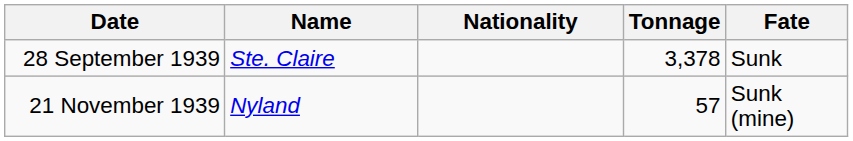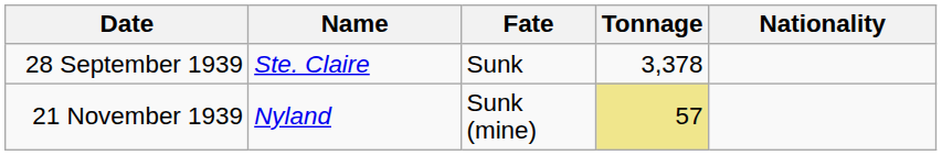columns swapped: Nationality <-> Fate
21 November 1939 | Tonnage: no background -> khaki background
